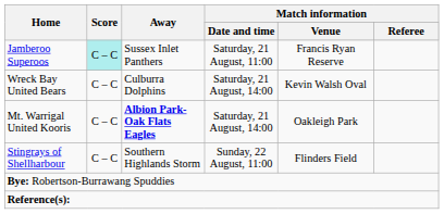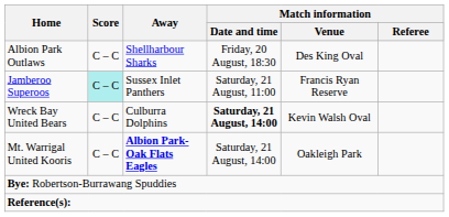+ row: Albion Park Outlaws | C – C | Shellharbour Sharks | Friday, 20 August, 18:30 | Des King Oval
Wreck Bay United Bears | Match information / Date and time: normal -> bold
- row: Stingrays of Shellharbour | C – C | Southern Highlands Storm | Sunday, 22 August, 11:00 | Flinders Field
